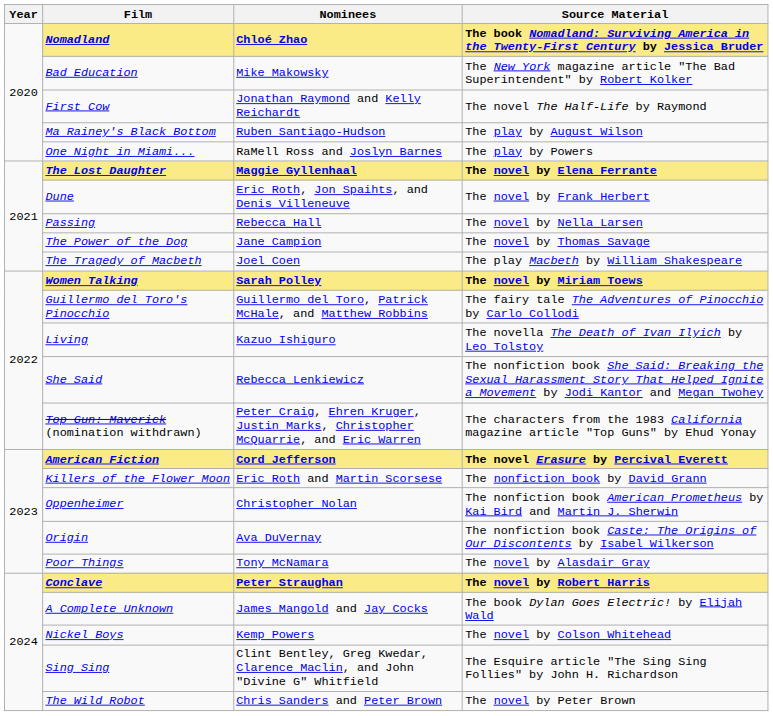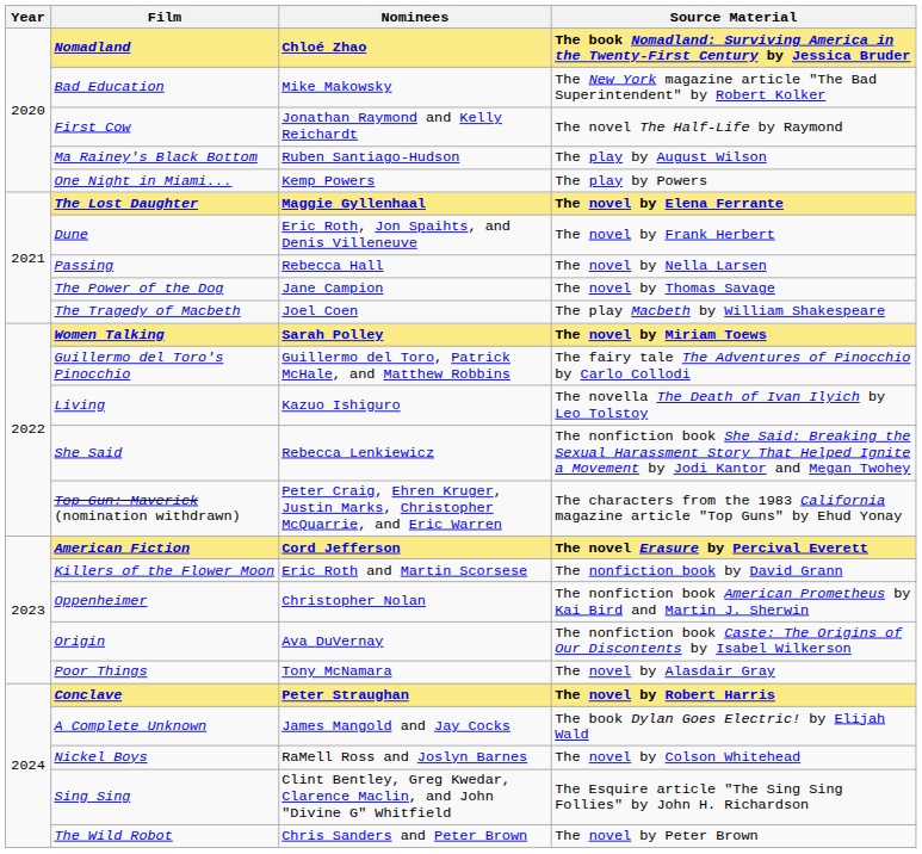One Night in Miami... | Nominees: RaMell Ross and Joslyn Barnes -> Kemp Powers
Nickel Boys | Nominees: Kemp Powers -> RaMell Ross and Joslyn Barnes
